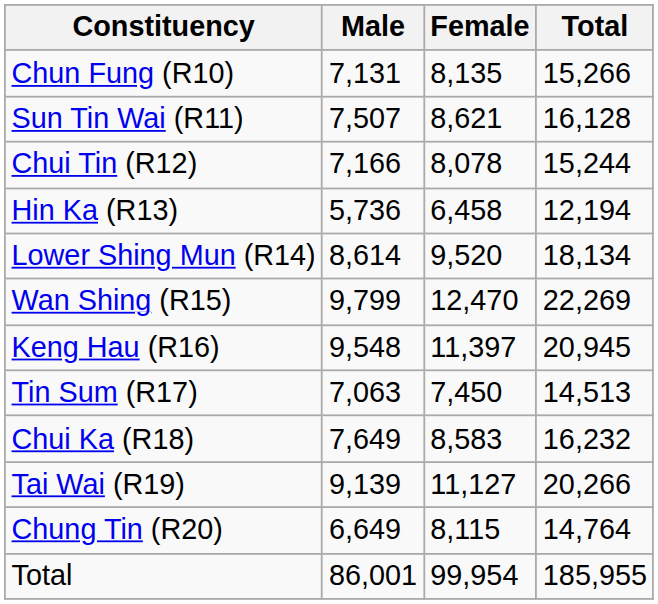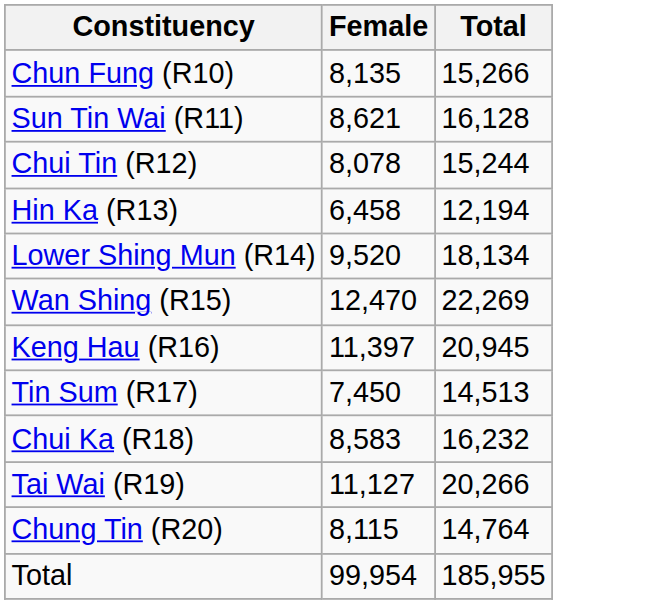- column: Male | 7,131 | 7,507 | 7,166 | 5,736 | 8,614 | 9,799 | 9,548 | 7,063 | 7,649 | 9,139 | 6,649 | 86,001
